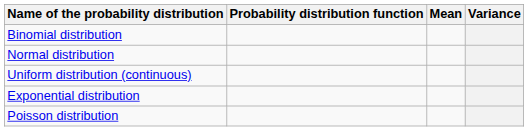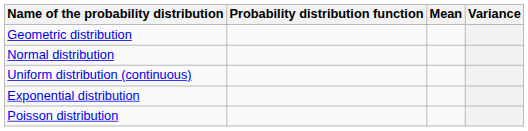- row: Binomial distribution
+ row: Geometric distribution
